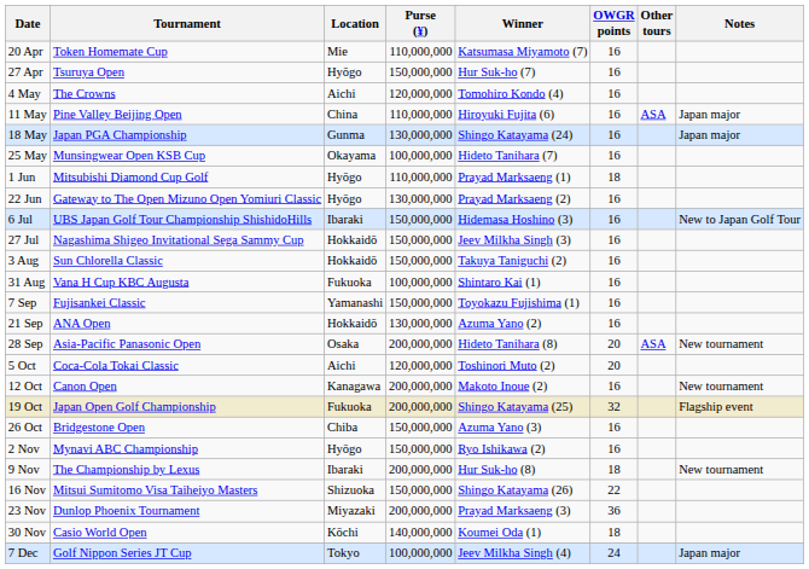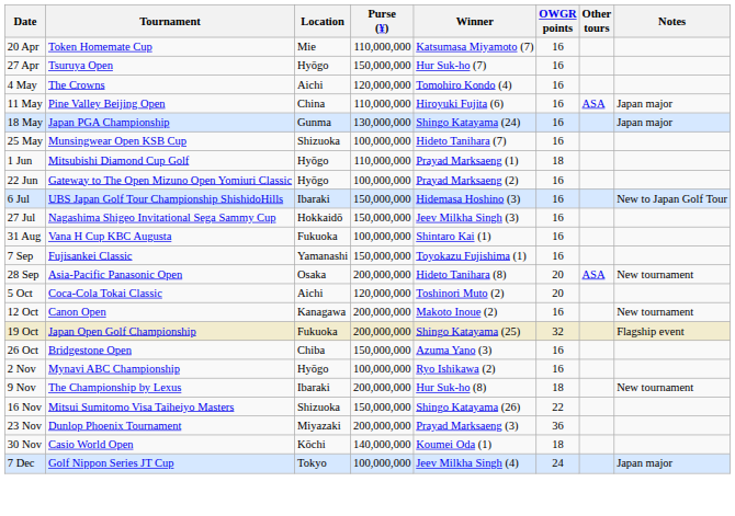25 May | Location: Okayama -> Shizuoka
22 Jun | Purse (¥): 130,000,000 -> 100,000,000
- row: 3 Aug | Sun Chlorella Classic | Hokkaidō | 150,000,000 | Takuya Taniguchi (2) | 16
- row: 21 Sep | ANA Open | Hokkaidō | 130,000,000 | Azuma Yano (2) | 16
2 Nov | Purse (¥): 150,000,000 -> 100,000,000
